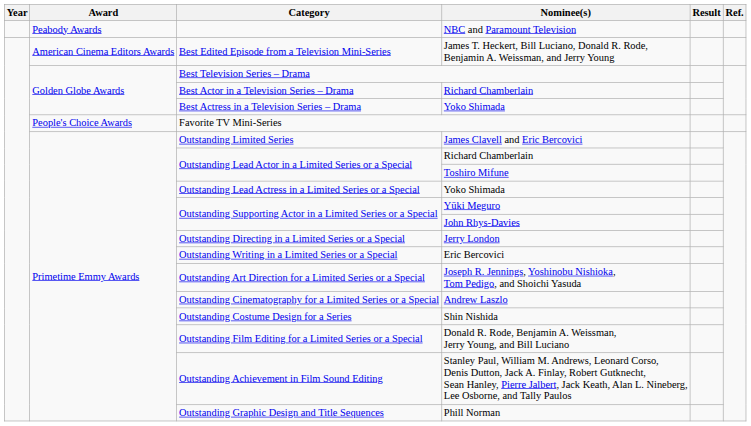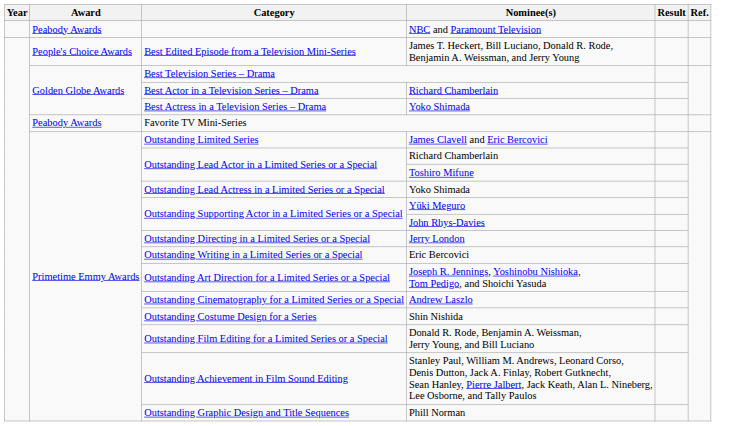Best Edited Episode from a Television Mini-Series | Award: American Cinema Editors Awards -> People's Choice Awards
Favorite TV Mini-Series | Award: People's Choice Awards -> Peabody Awards
